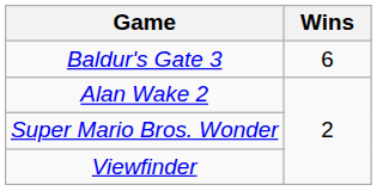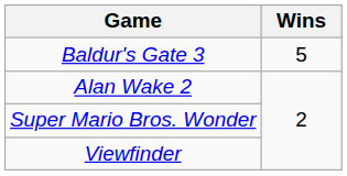Baldur's Gate 3 | Wins: 6 -> 5
